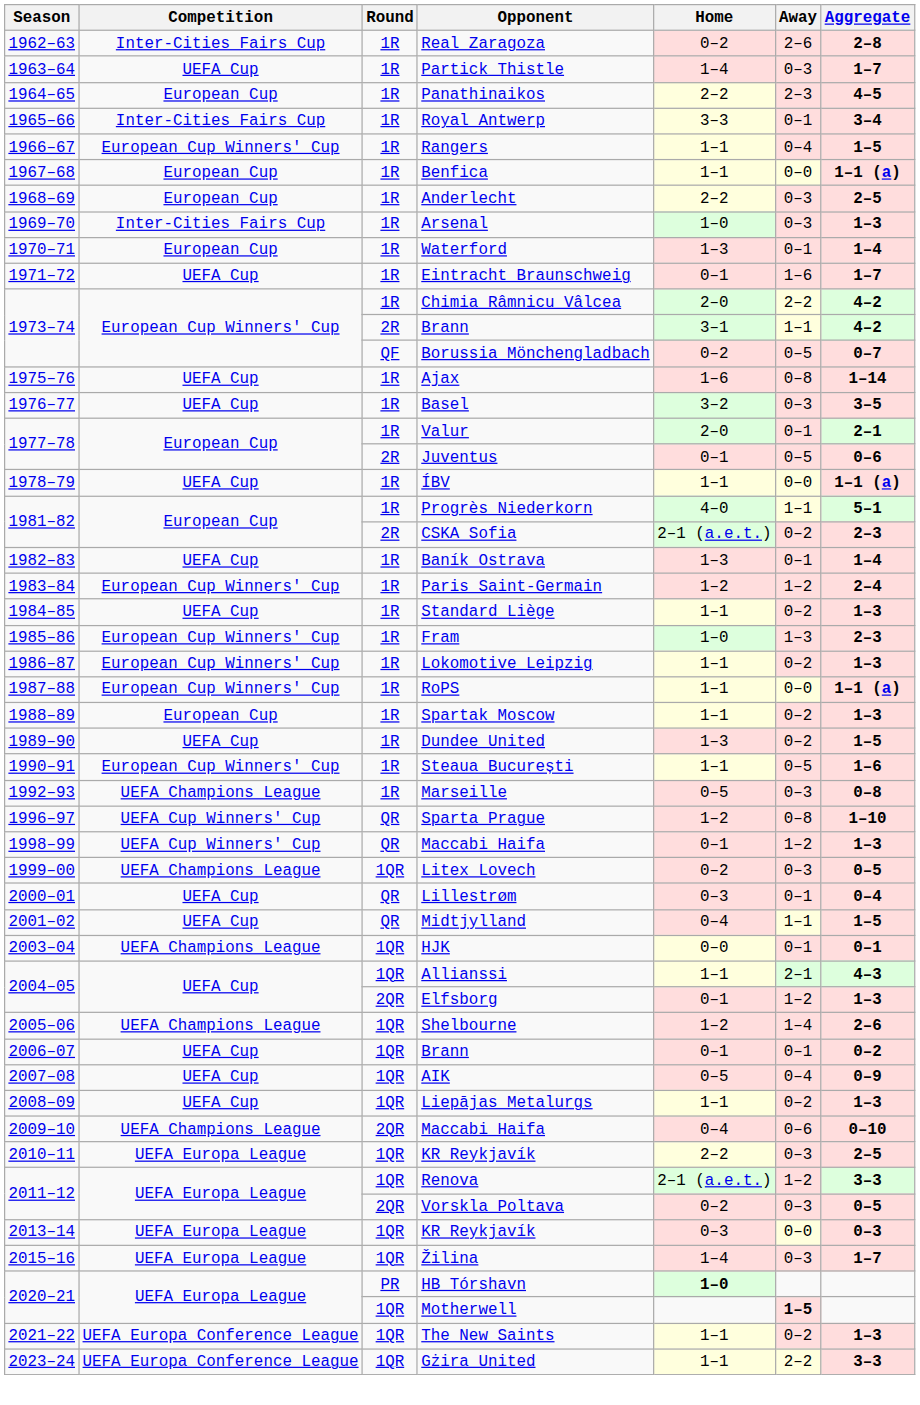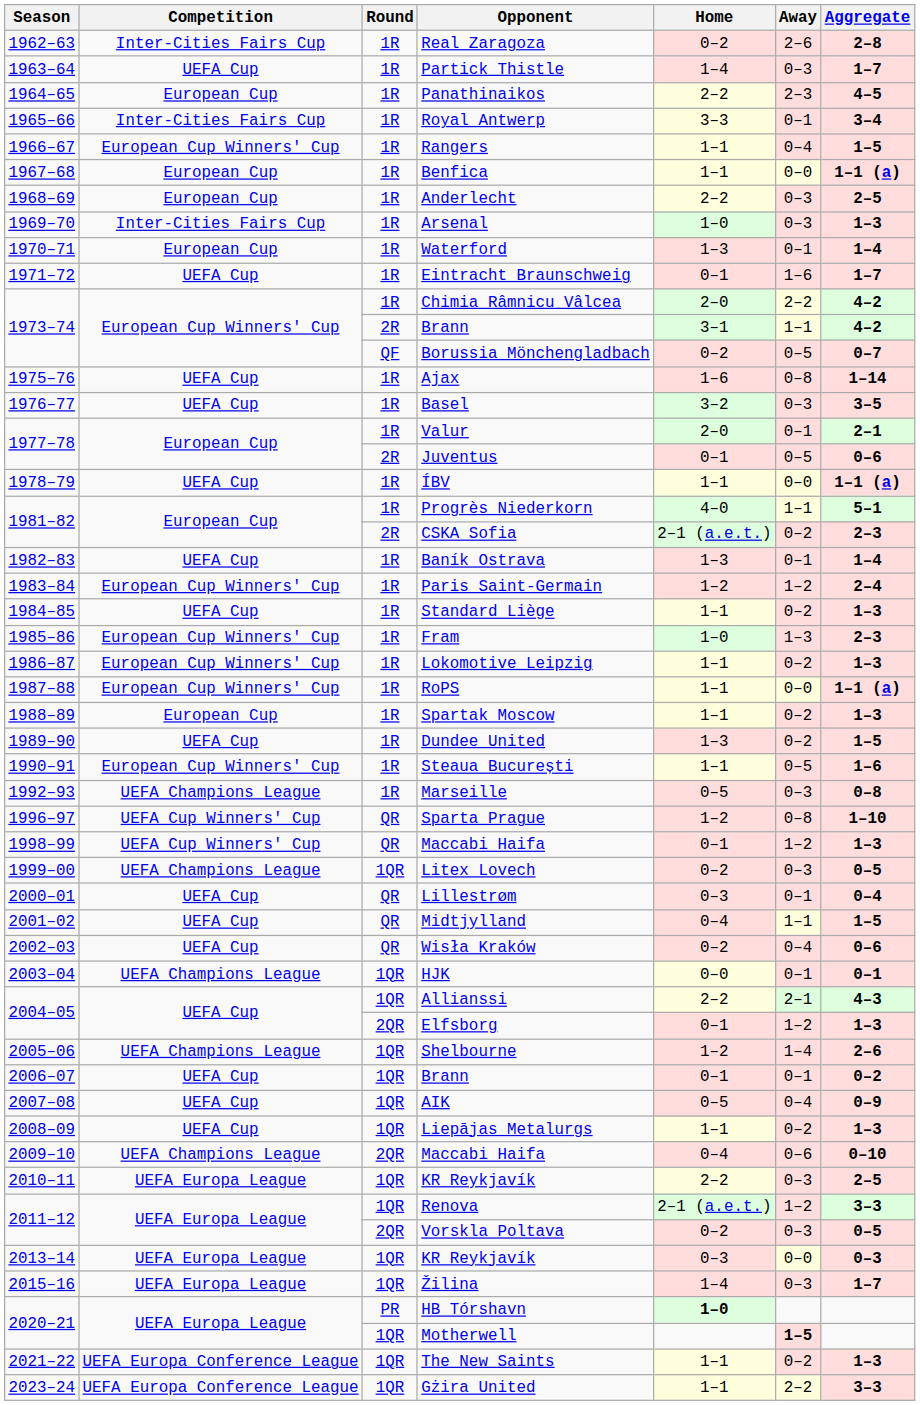+ row: 2002–03 | UEFA Cup | QR | Wisła Kraków | 0–2 | 0–4 | 0–6
Allianssi | Home: 1–1 -> 2–2
